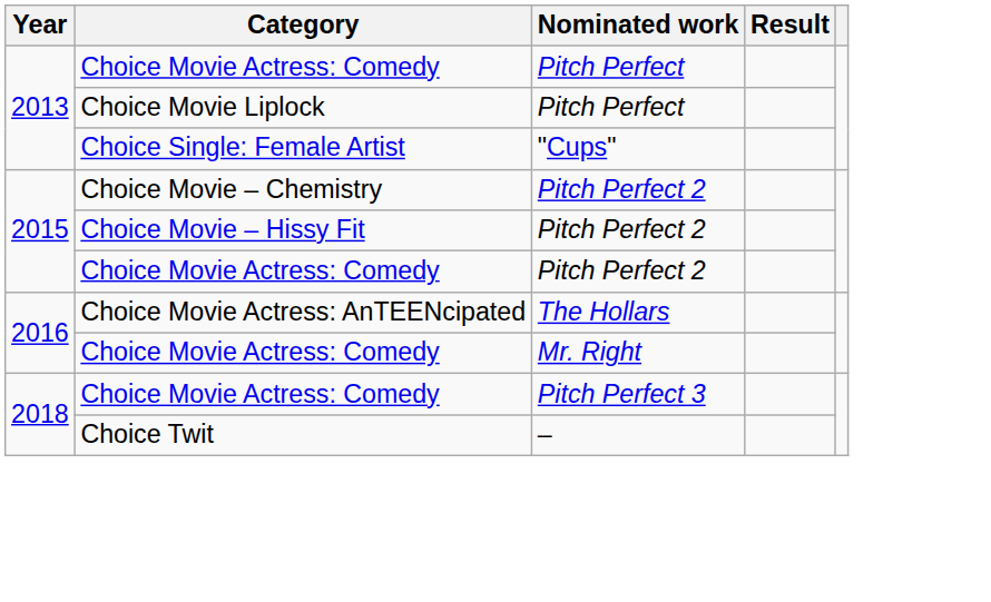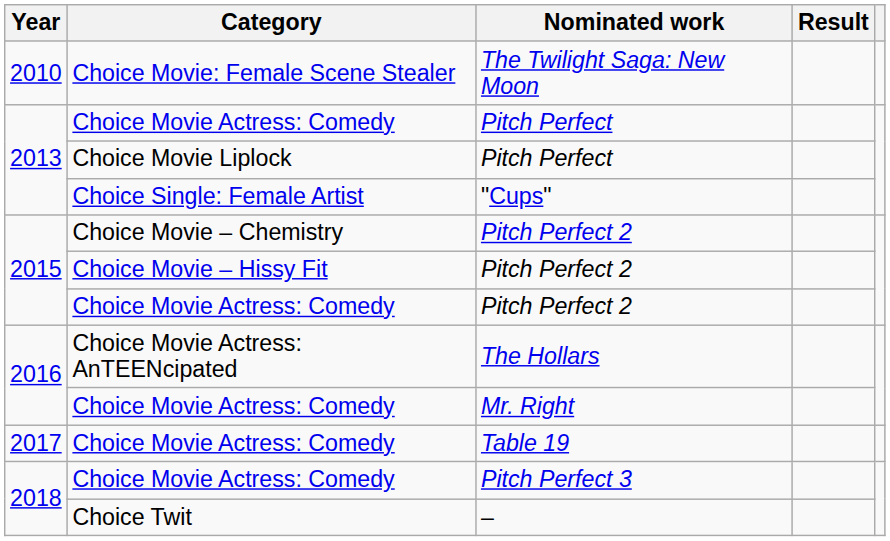+ row: 2010 | Choice Movie: Female Scene Stealer | The Twilight Saga: New Moon
+ row: 2017 | Choice Movie Actress: Comedy | Table 19
